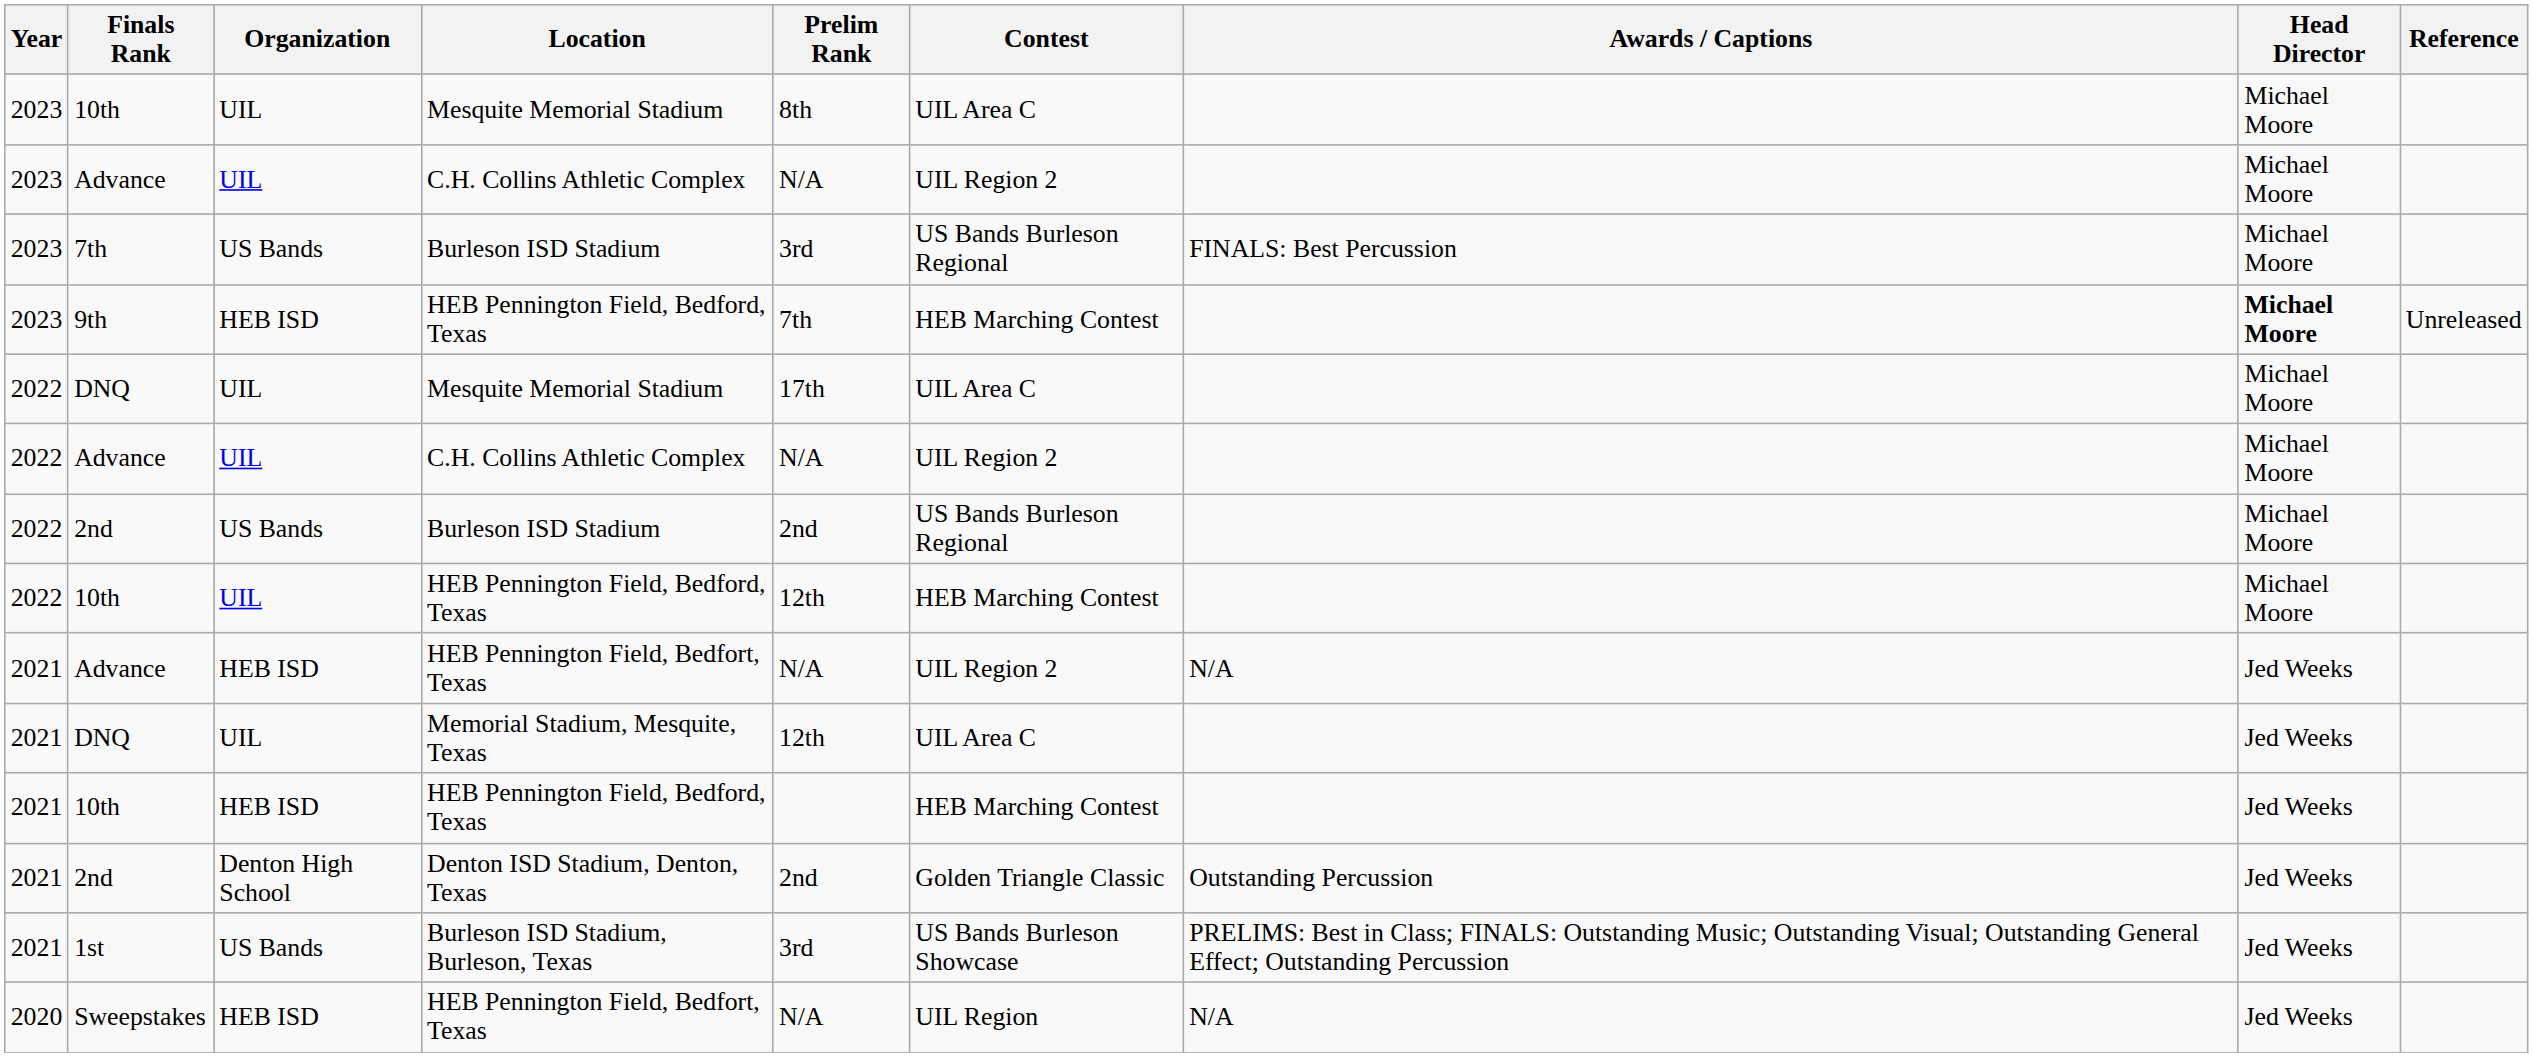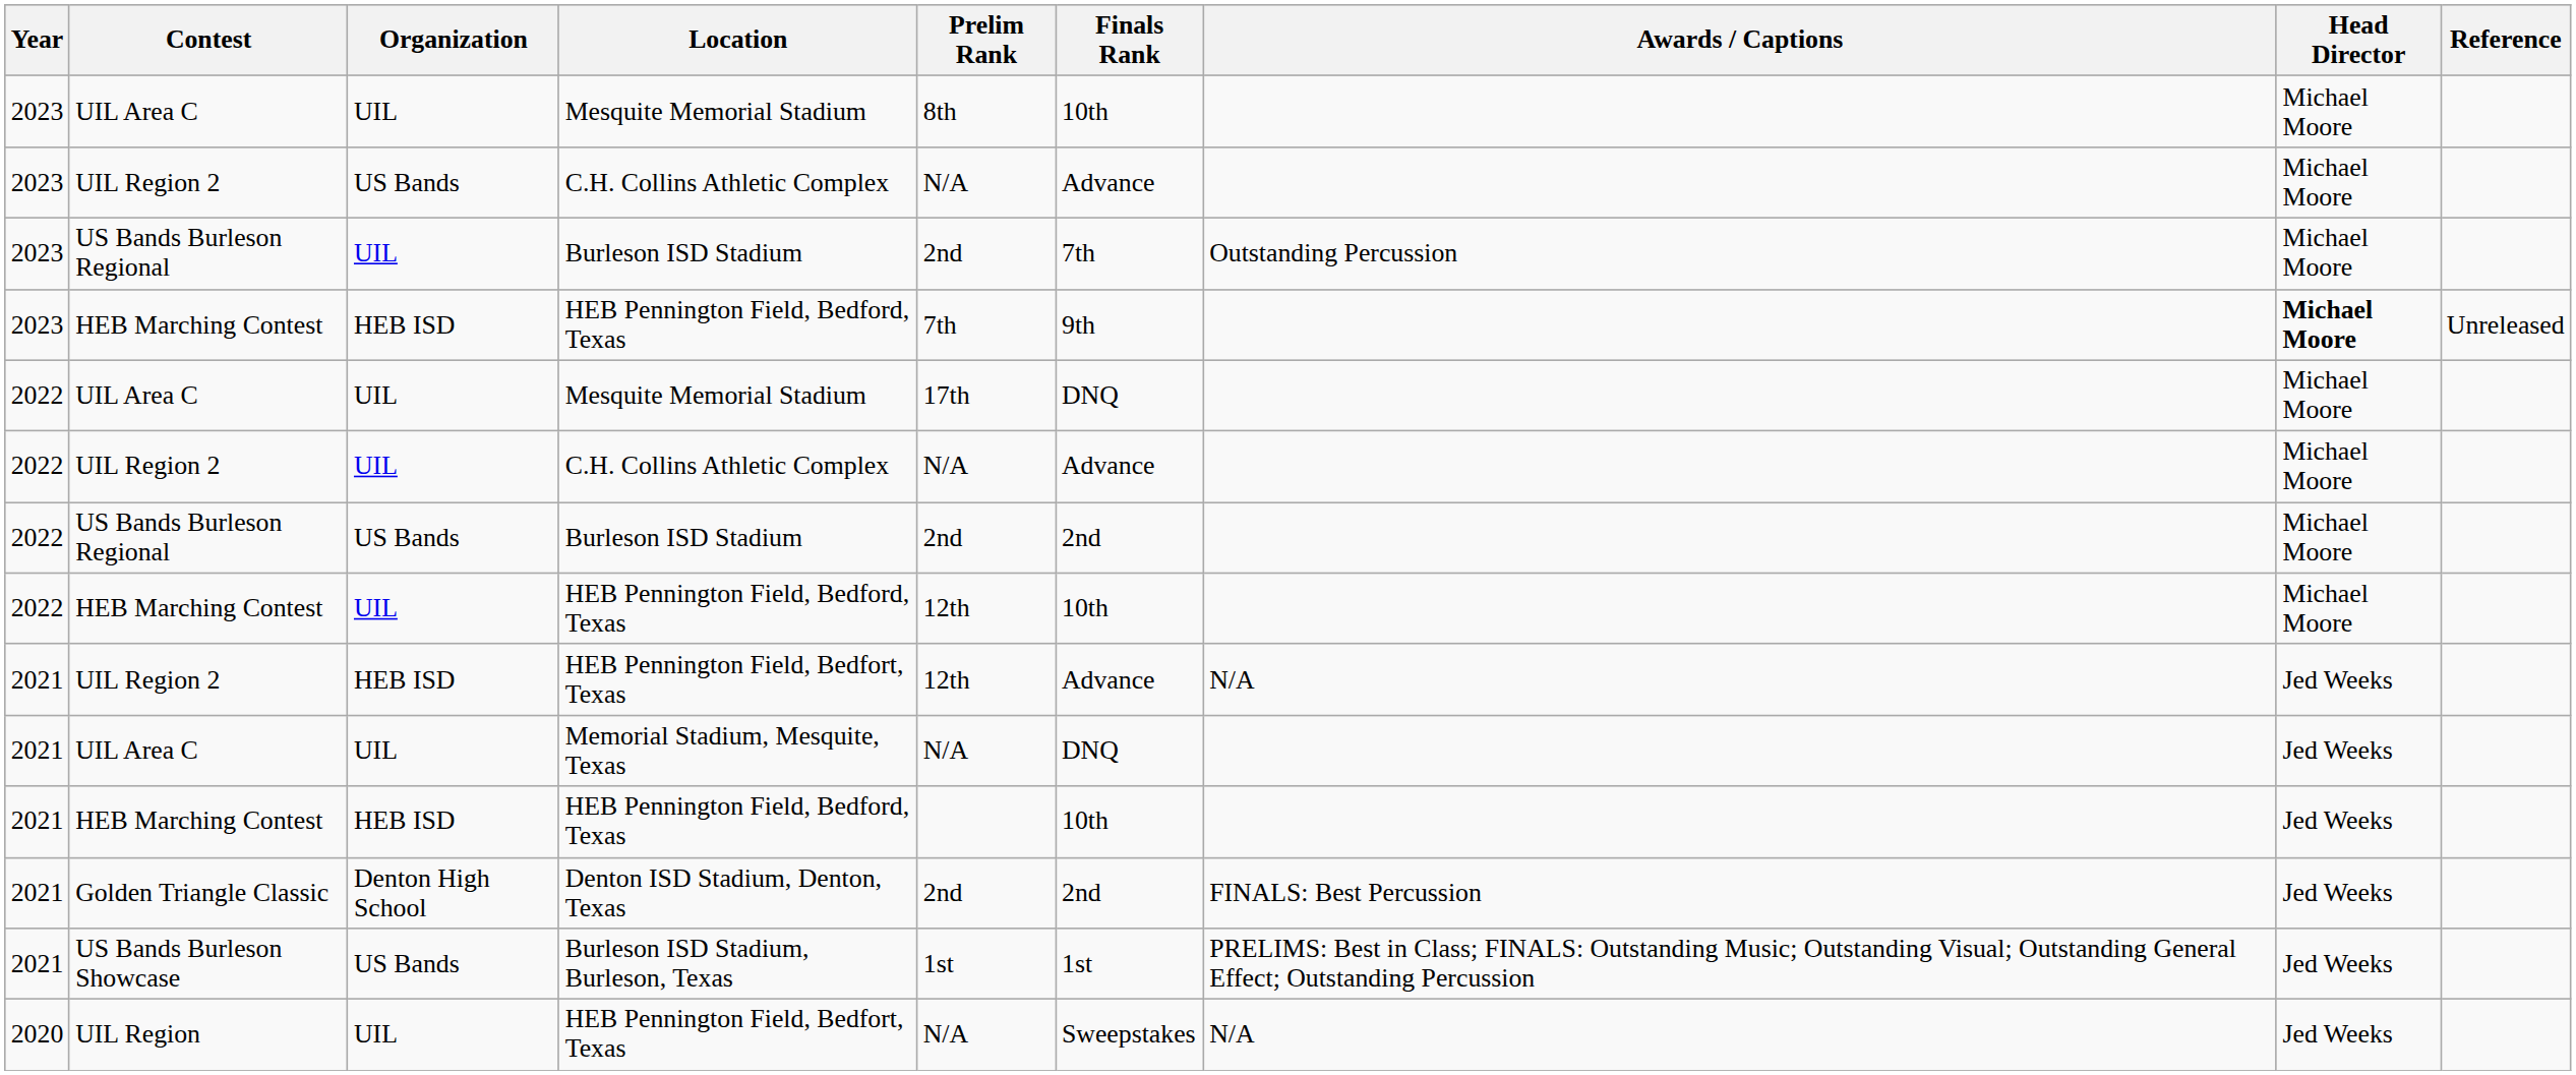columns swapped: Contest <-> Finals Rank
2023 / C.H. Collins Athletic Complex | Organization: UIL -> US Bands
2023 / Burleson ISD Stadium | Organization: US Bands -> UIL
2023 / Burleson ISD Stadium | Prelim Rank: 3rd -> 2nd
2023 / Burleson ISD Stadium | Awards / Captions: FINALS: Best Percussion -> Outstanding Percussion
2021 / HEB Pennington Field, Bedfort, Texas | Prelim Rank: N/A -> 12th
Memorial Stadium, Mesquite, Texas | Prelim Rank: 12th -> N/A
Denton ISD Stadium, Denton, Texas | Awards / Captions: Outstanding Percussion -> FINALS: Best Percussion
Burleson ISD Stadium, Burleson, Texas | Prelim Rank: 3rd -> 1st
2020 / HEB Pennington Field, Bedfort, Texas | Organization: HEB ISD -> UIL
